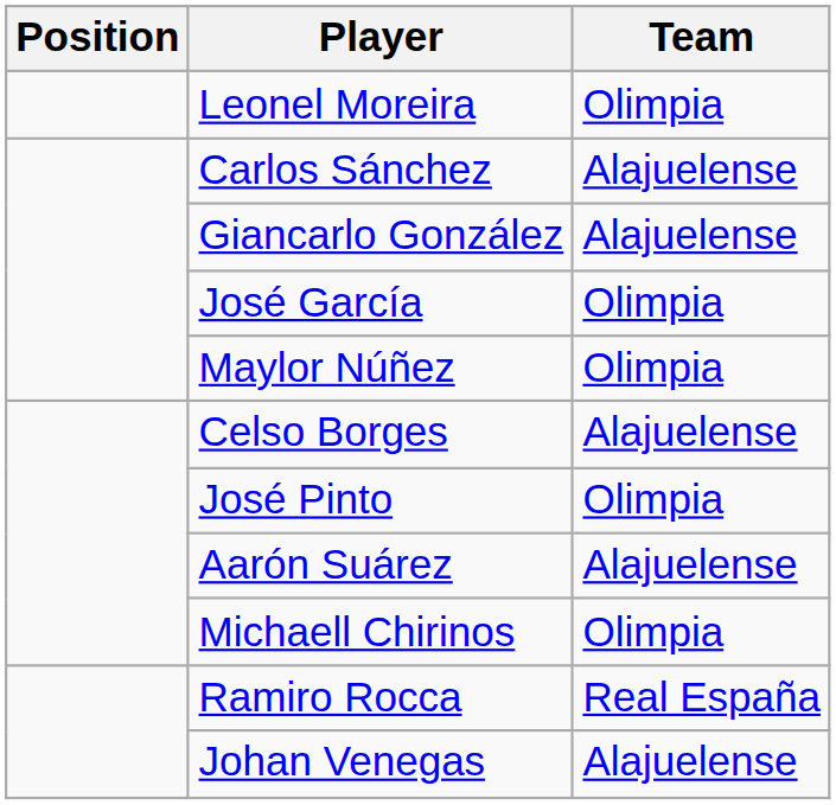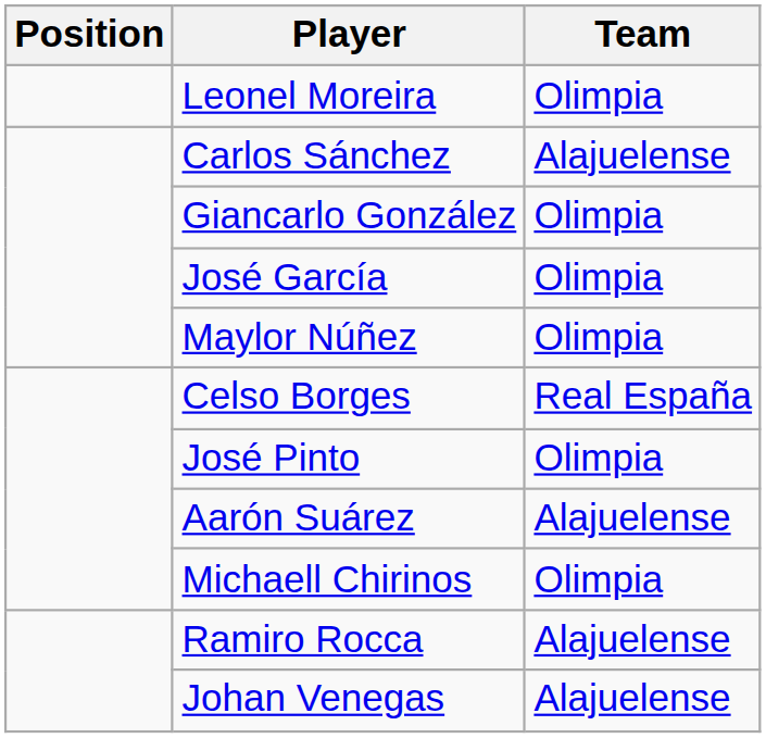Giancarlo González | Team: Alajuelense -> Olimpia
Celso Borges | Team: Alajuelense -> Real España
Ramiro Rocca | Team: Real España -> Alajuelense
